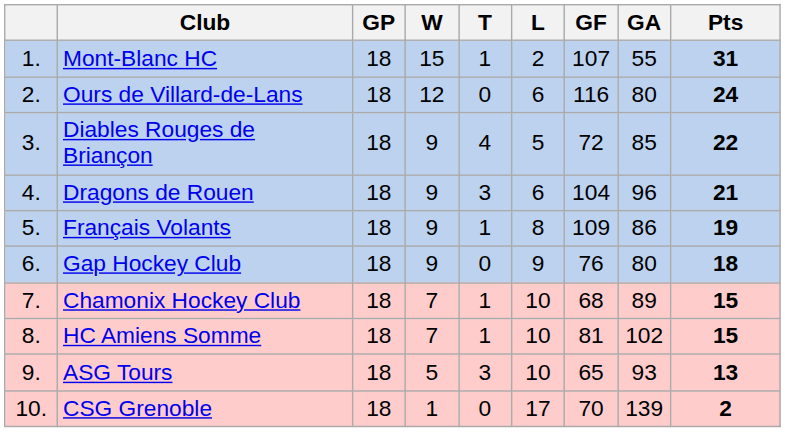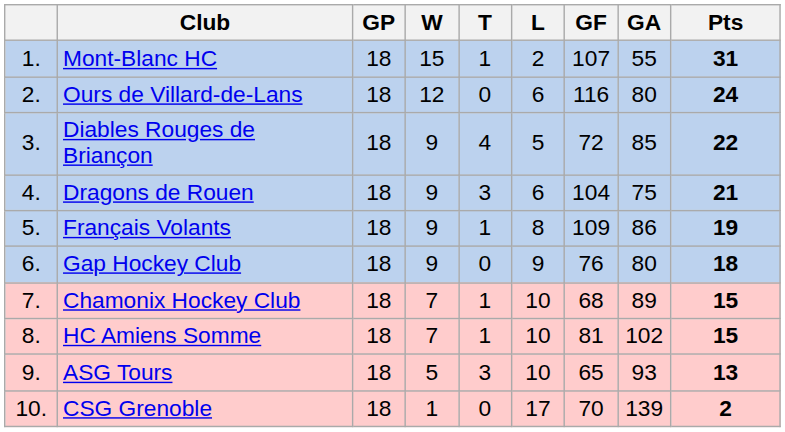Dragons de Rouen | GA: 96 -> 75
